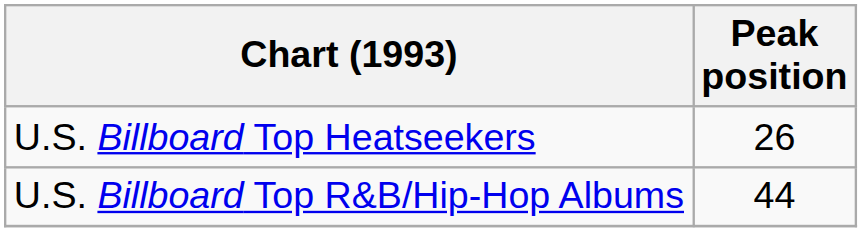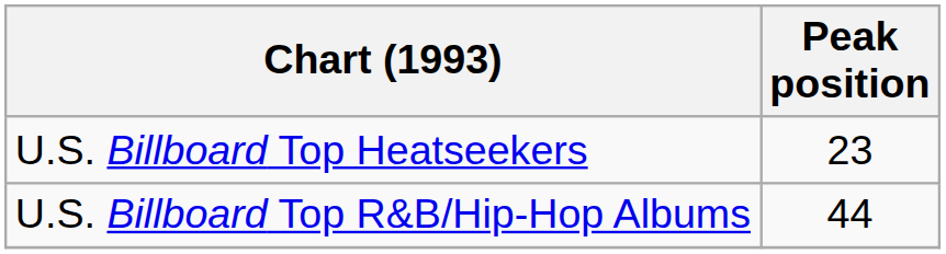U.S. Billboard Top Heatseekers | Peak position: 26 -> 23
